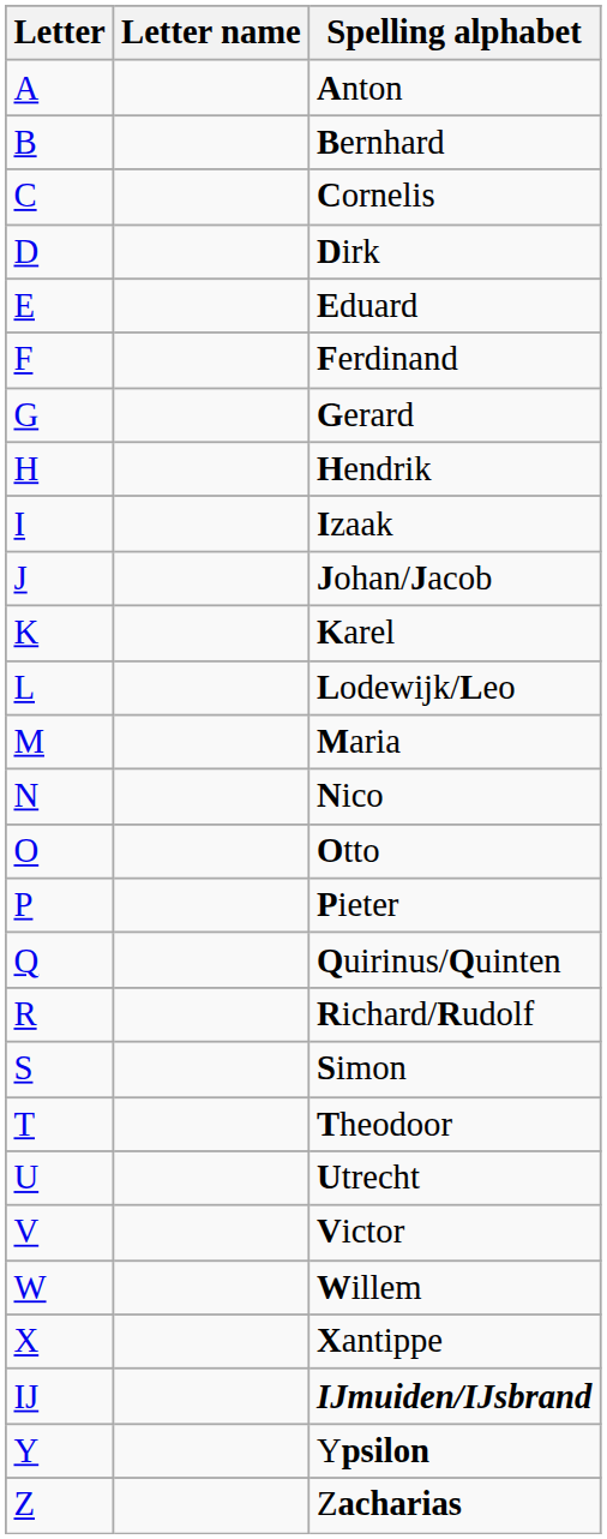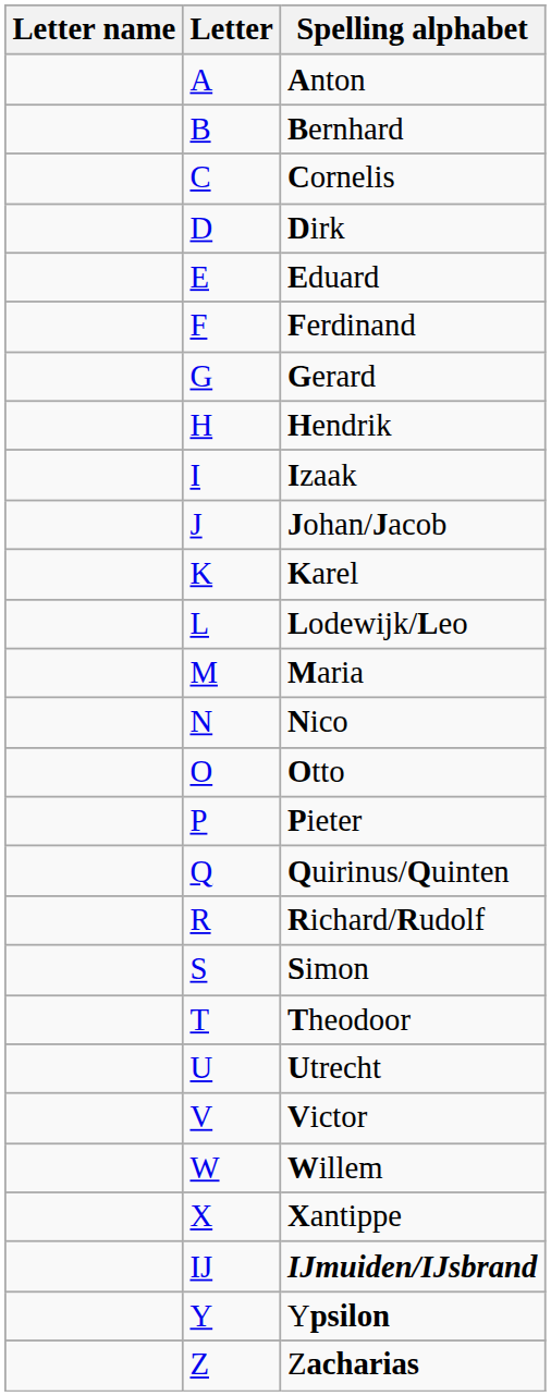columns swapped: Letter <-> Letter name
